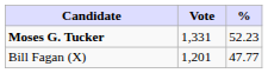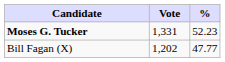Bill Fagan (X) | Vote: 1,201 -> 1,202
